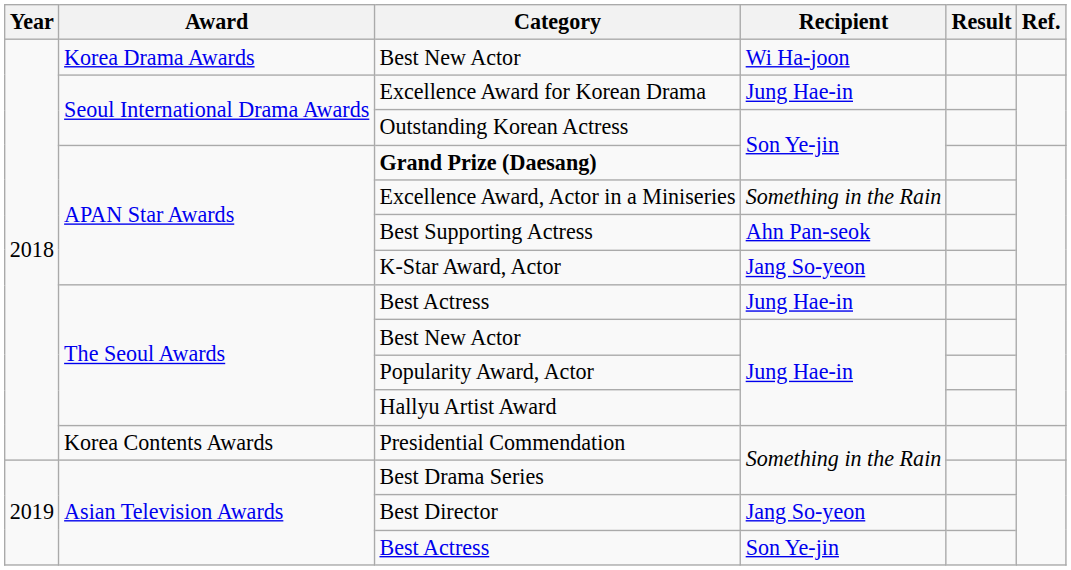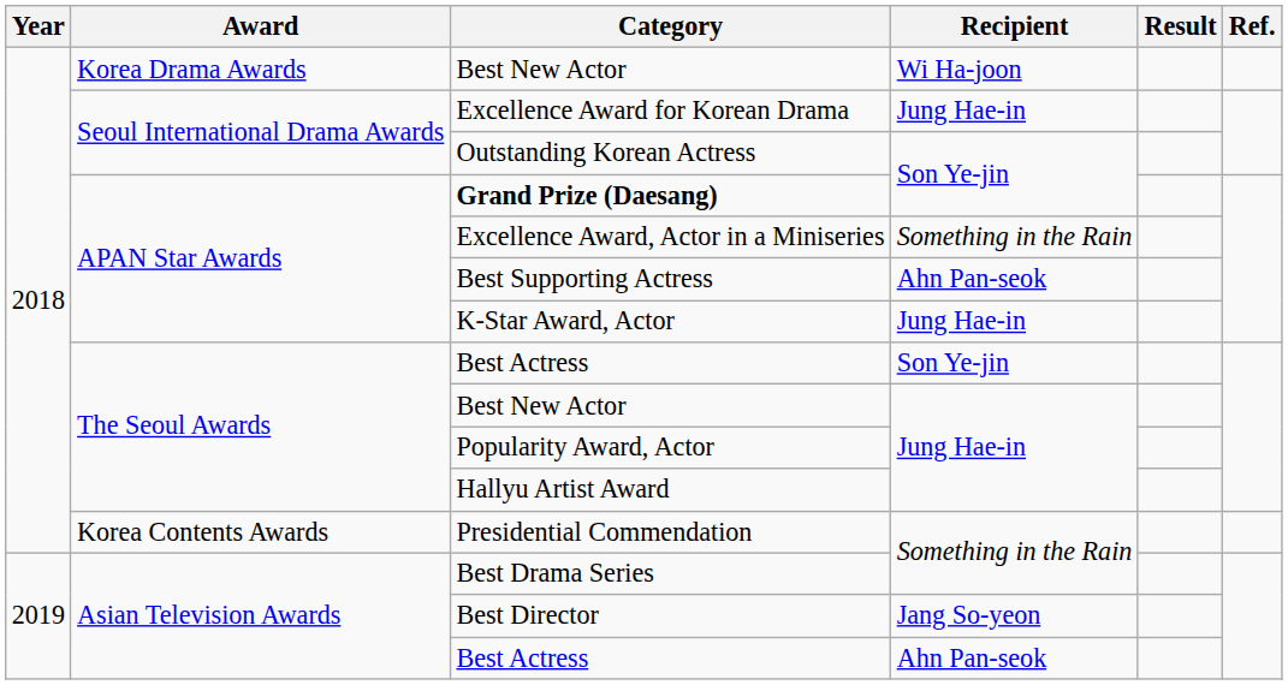K-Star Award, Actor | Recipient: Jang So-yeon -> Jung Hae-in
The Seoul Awards / Best Actress | Recipient: Jung Hae-in -> Son Ye-jin
Asian Television Awards / Best Actress | Recipient: Son Ye-jin -> Ahn Pan-seok
